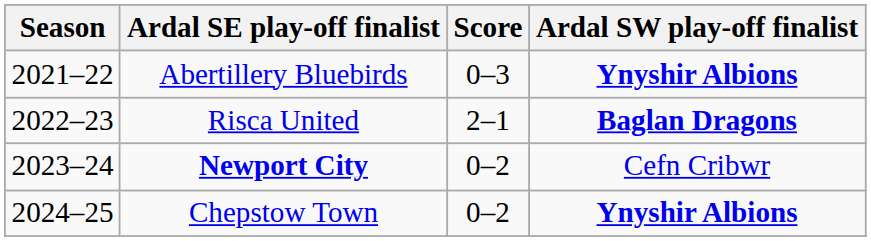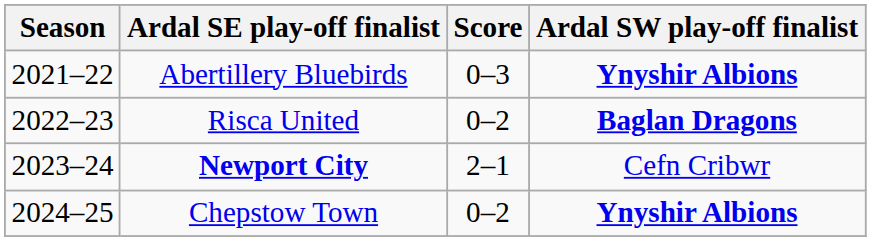Risca United | Score: 2–1 -> 0–2
Newport City | Score: 0–2 -> 2–1
